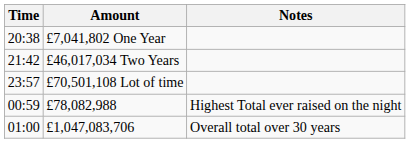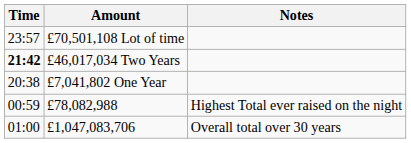rows swapped: £7,041,802 One Year <-> £70,501,108 Lot of time
£46,017,034 Two Years | Time: normal -> bold
